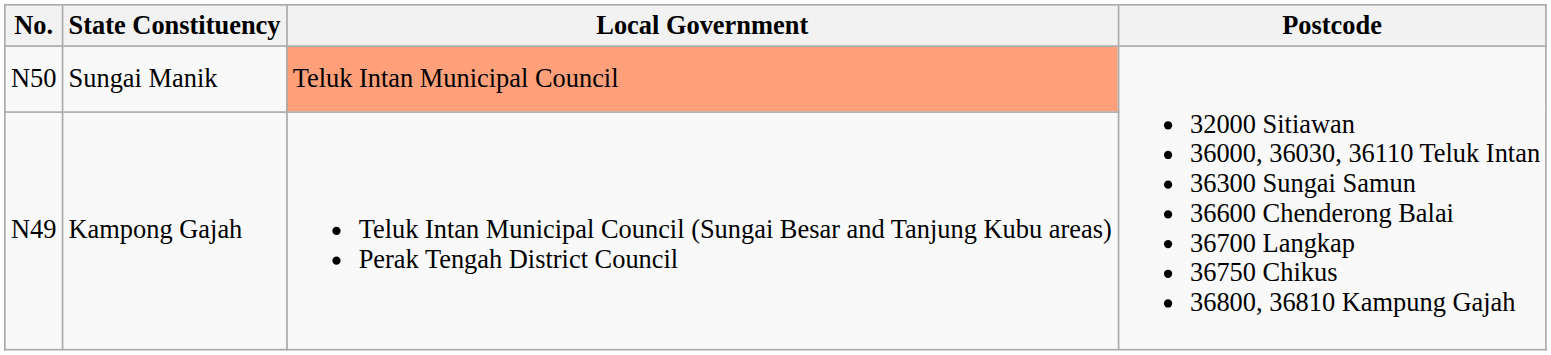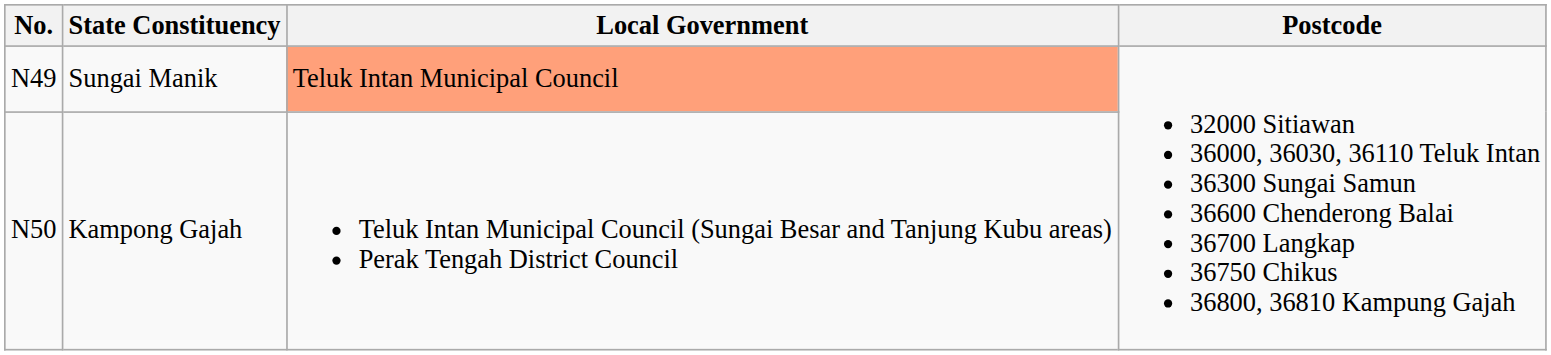Sungai Manik | No.: N50 -> N49
Kampong Gajah | No.: N49 -> N50
